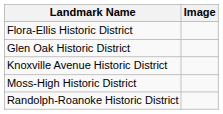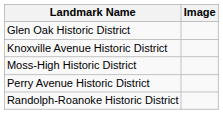- row: Flora-Ellis Historic District
+ row: Perry Avenue Historic District
